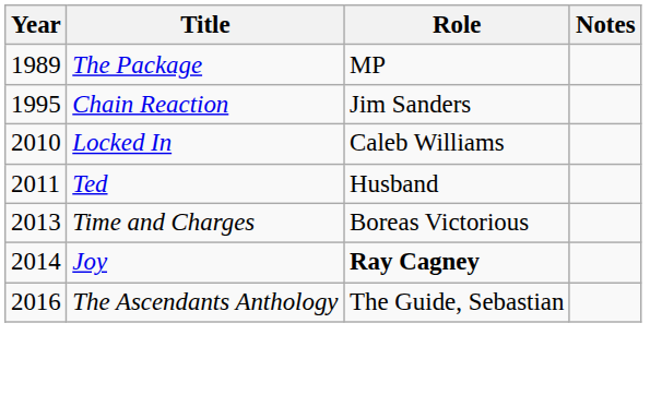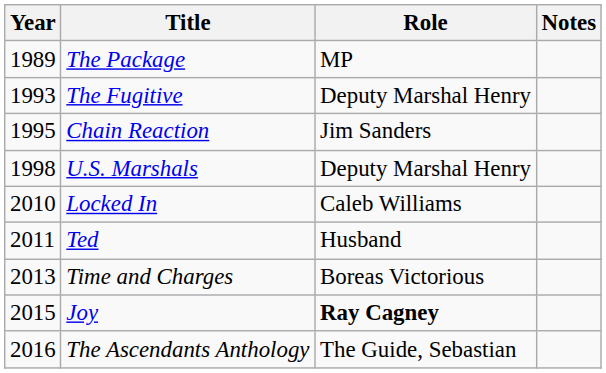+ row: 1993 | The Fugitive | Deputy Marshal Henry
+ row: 1998 | U.S. Marshals | Deputy Marshal Henry
Joy | Year: 2014 -> 2015
